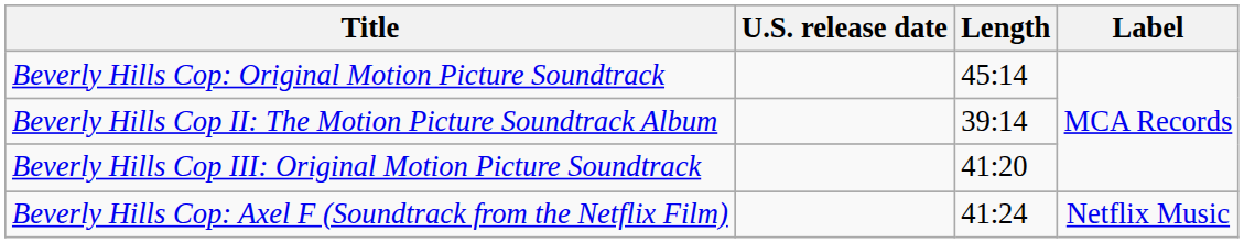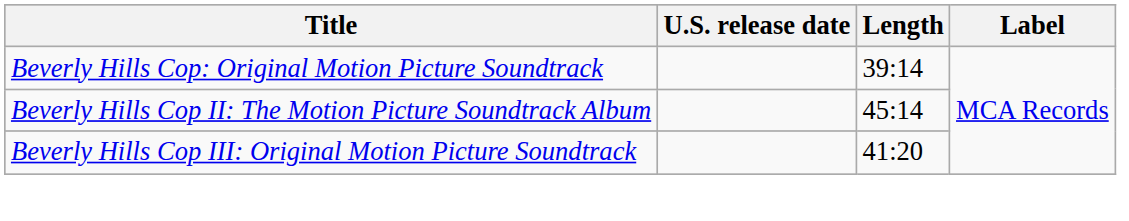Beverly Hills Cop: Original Motion Picture Soundtrack | Length: 45:14 -> 39:14
Beverly Hills Cop II: The Motion Picture Soundtrack Album | Length: 39:14 -> 45:14
- row: Beverly Hills Cop: Axel F (Soundtrack from the Netflix Film) | 41:24 | Netflix Music
